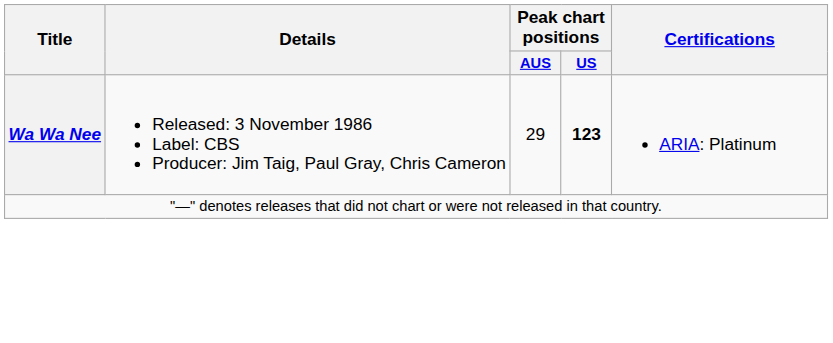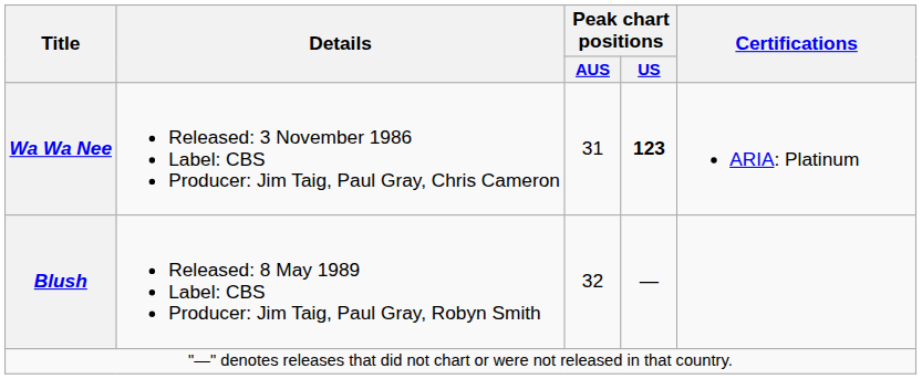Wa Wa Nee | Peak chart positions / AUS: 29 -> 31
+ row: Blush | Released: 8 May 1989 Label: CBS Producer: Jim Taig, Paul Gray, Robyn Smith | 32 | —
